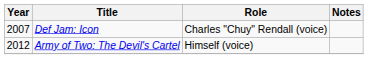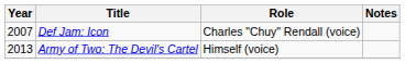Army of Two: The Devil's Cartel | Year: 2012 -> 2013
